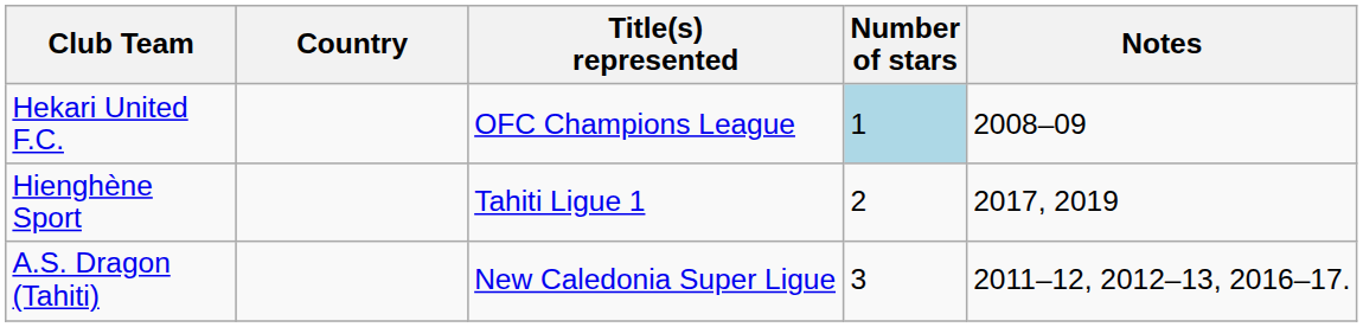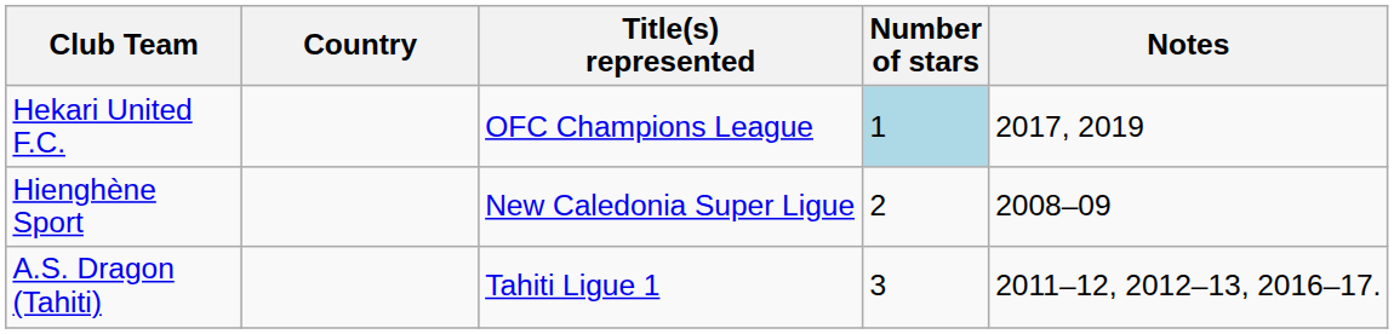Hekari United F.C. | Notes: 2008–09 -> 2017, 2019
Hienghène Sport | Title(s) represented: Tahiti Ligue 1 -> New Caledonia Super Ligue
Hienghène Sport | Notes: 2017, 2019 -> 2008–09
A.S. Dragon (Tahiti) | Title(s) represented: New Caledonia Super Ligue -> Tahiti Ligue 1
